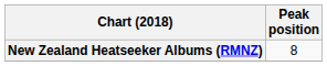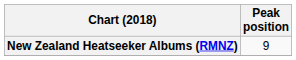New Zealand Heatseeker Albums (RMNZ) | Peak position: 8 -> 9
